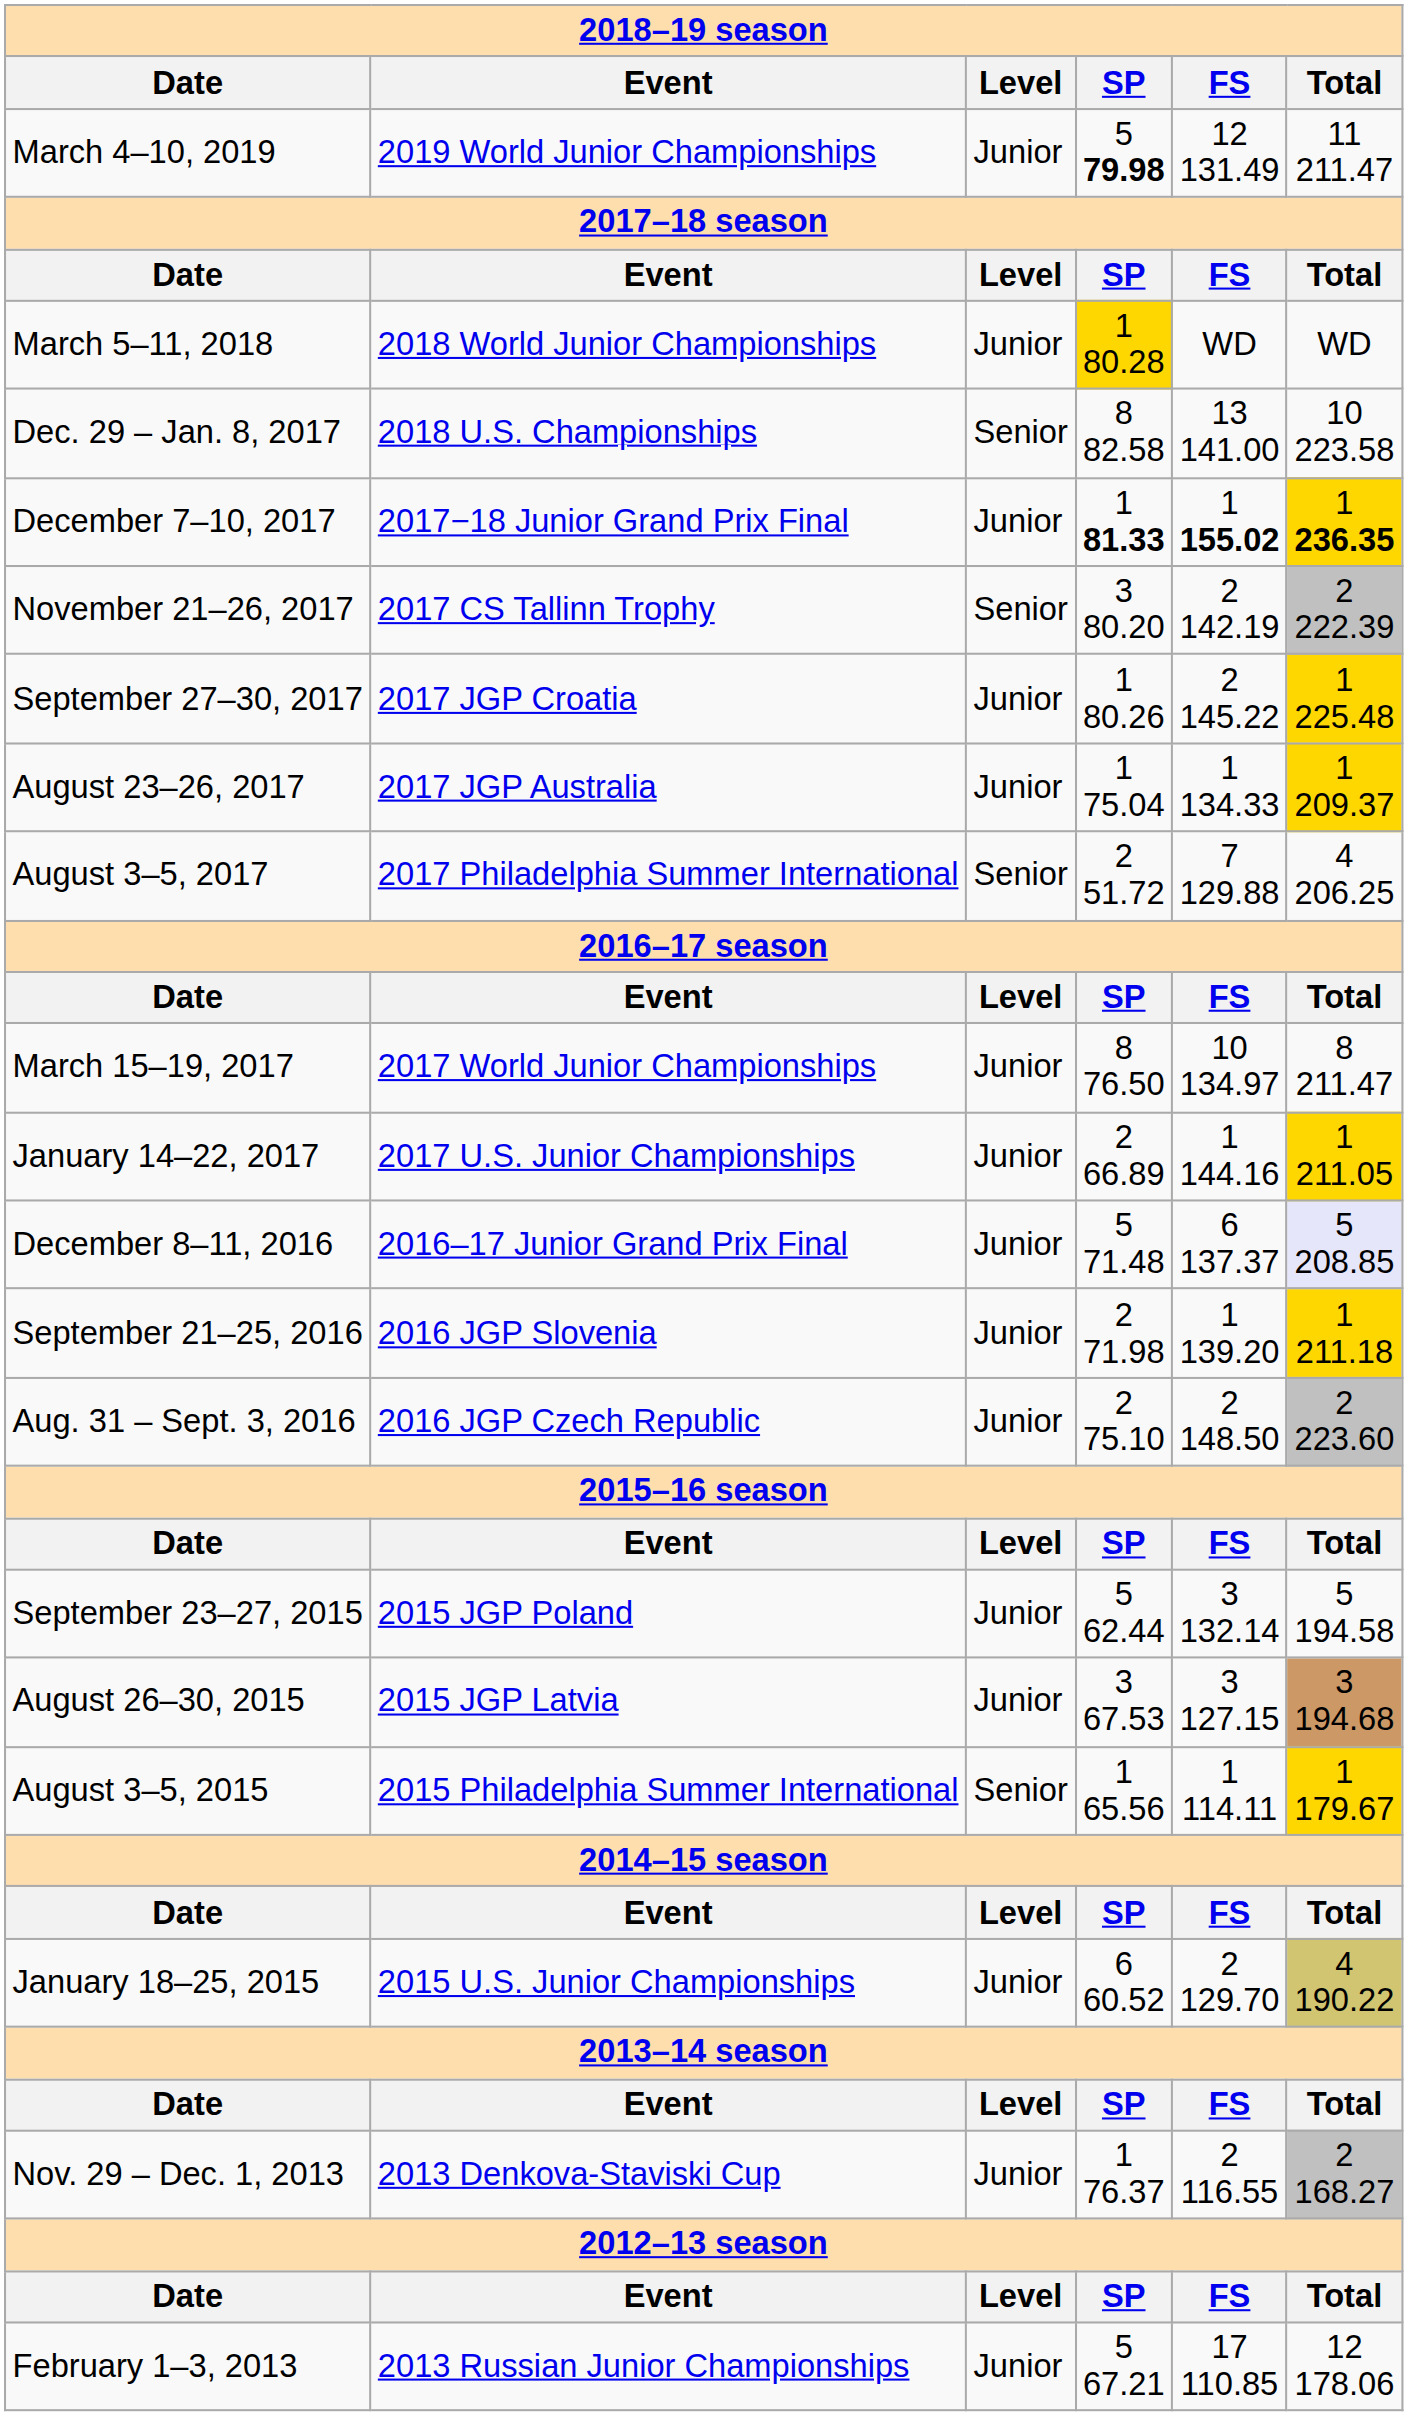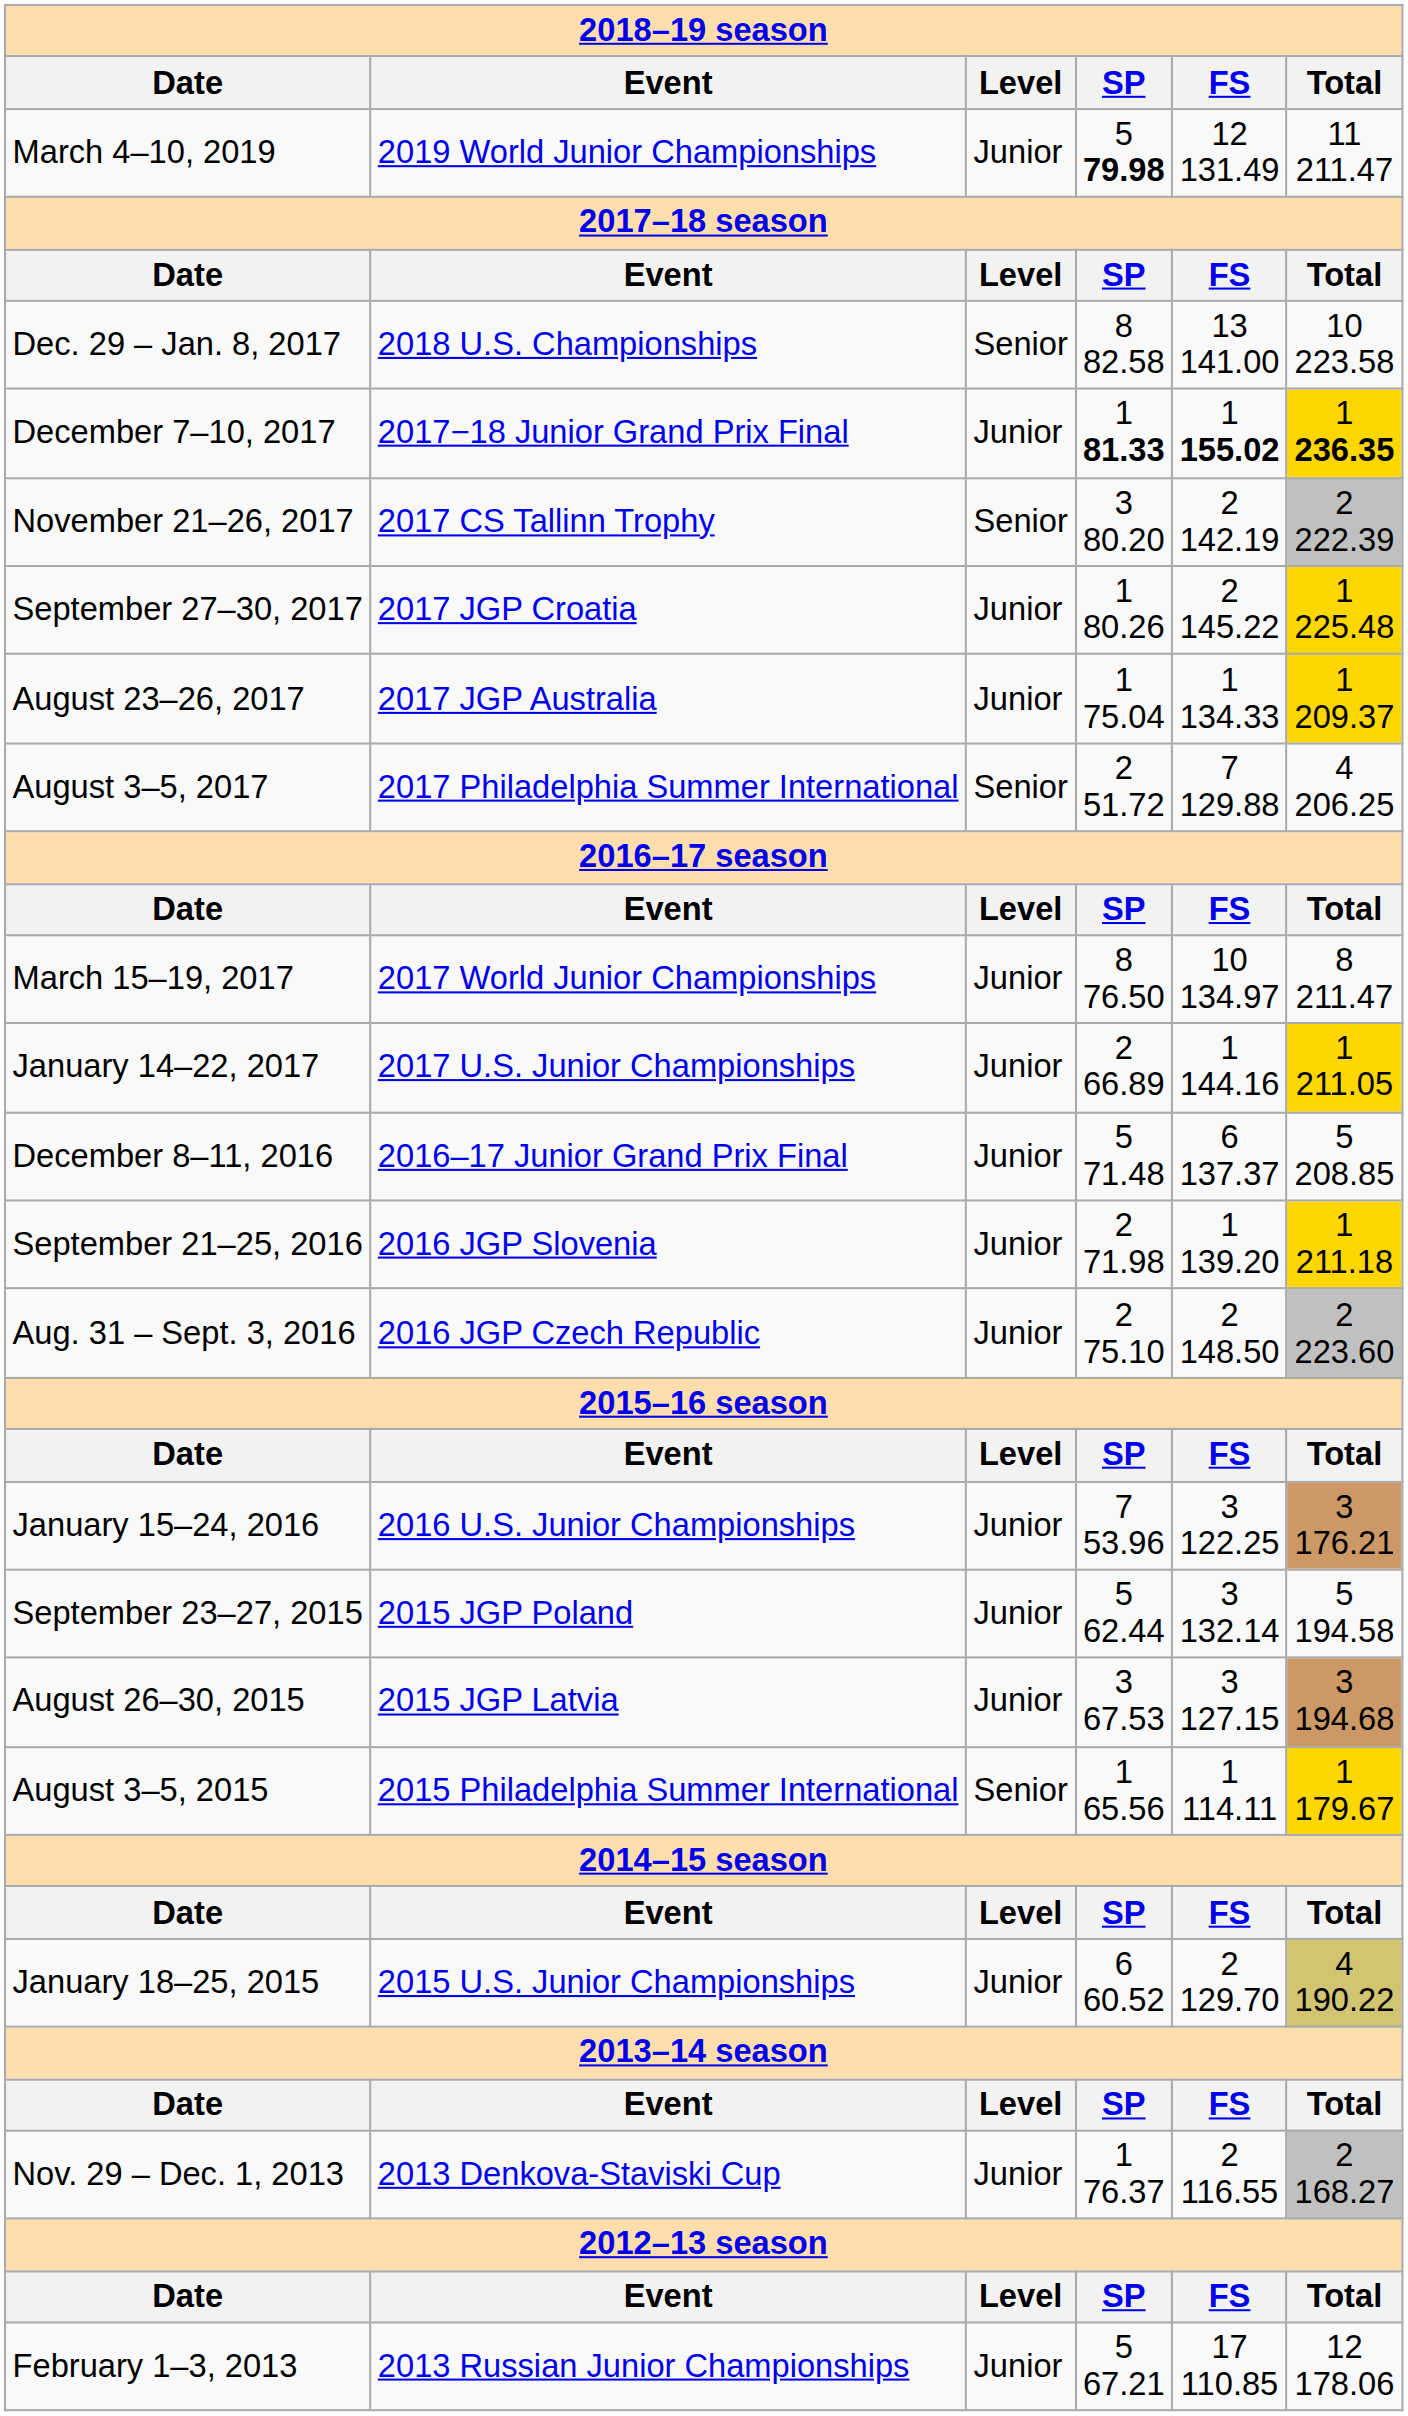- row: March 5–11, 2018 | 2018 World Junior Championships | Junior | 1 80.28 | WD | WD
December 8–11, 2016 | Total: lavender background -> no background
+ row: January 15–24, 2016 | 2016 U.S. Junior Championships | Junior | 7 53.96 | 3 122.25 | 3 176.21
